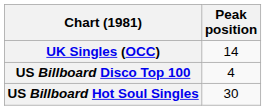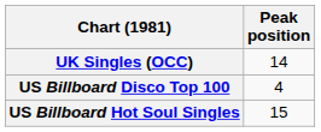US Billboard Hot Soul Singles | Peak position: 30 -> 15
